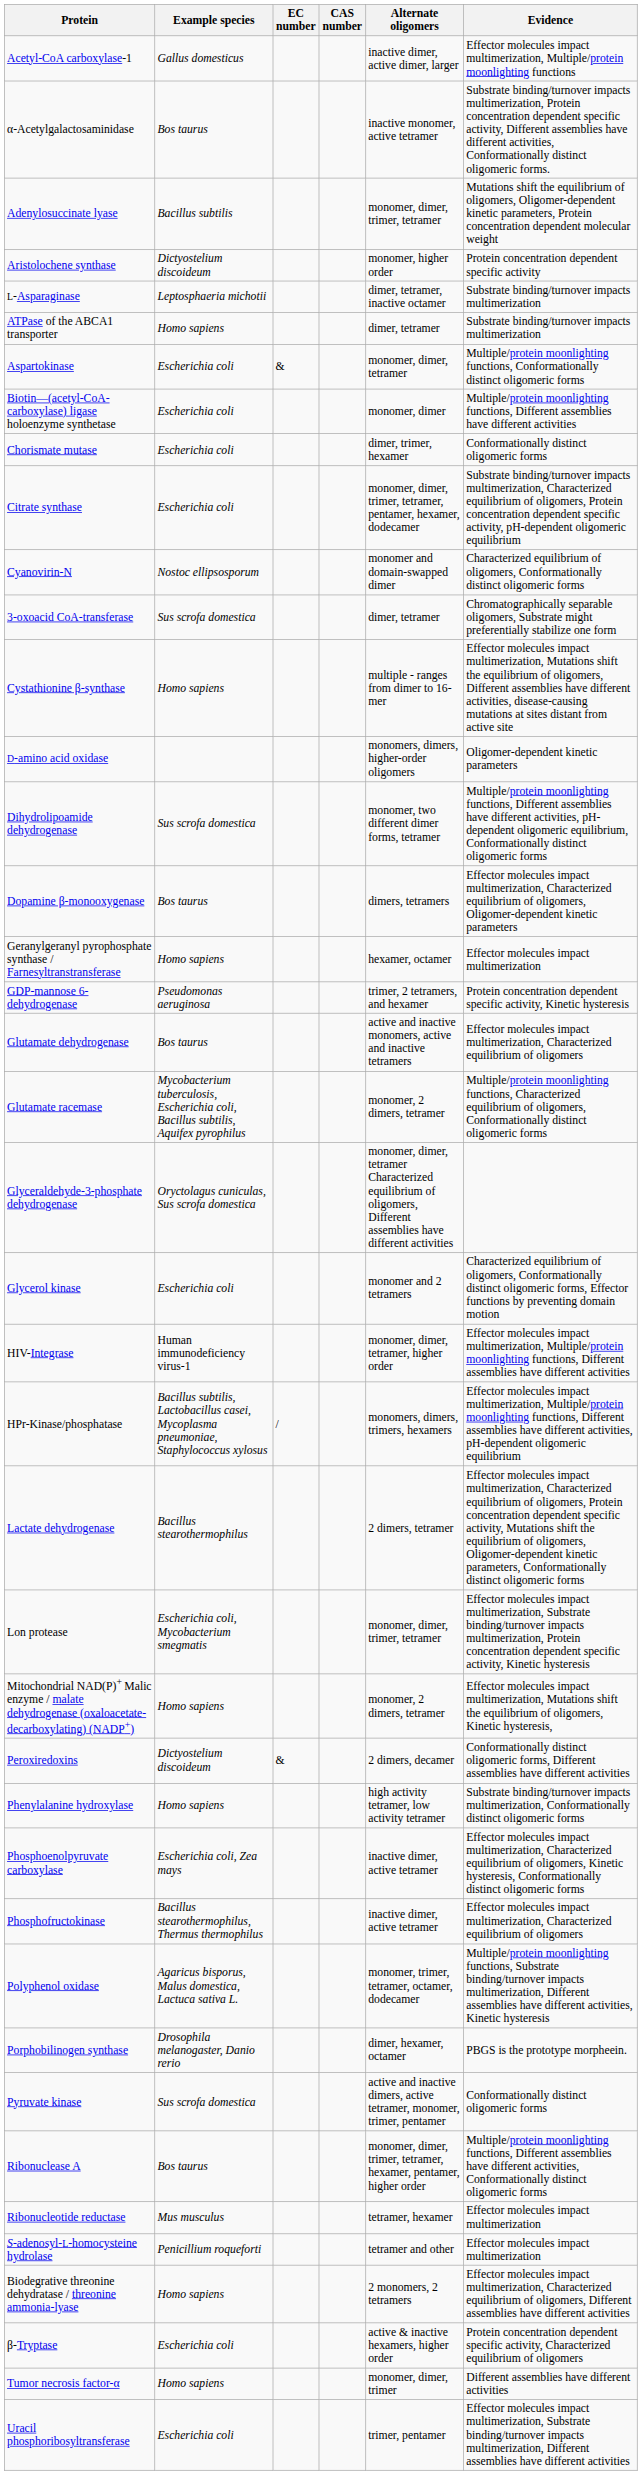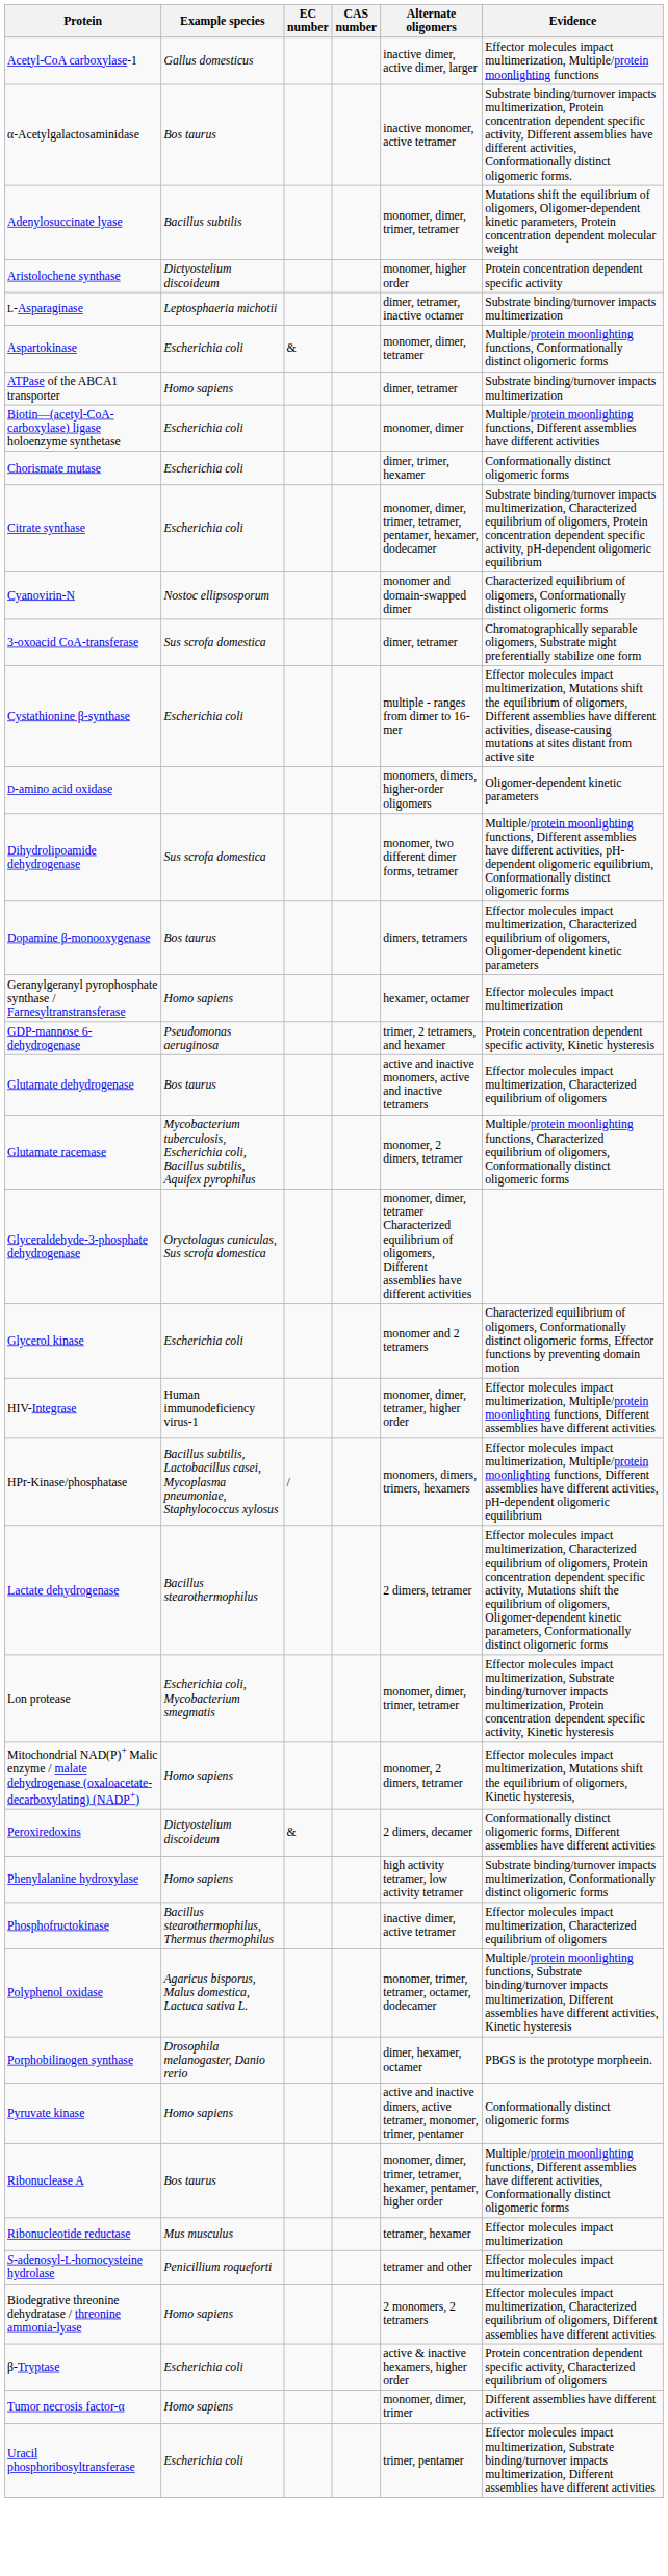rows swapped: Aspartokinase <-> ATPase of the ABCA1 transporter
Cystathionine β-synthase | Example species: Homo sapiens -> Escherichia coli
- row: Phosphoenolpyruvate carboxylase | Escherichia coli, Zea mays | inactive dimer, active tetramer | Effector molecules impact multimerization, Characterized equilibrium of oligomers, Kinetic hysteresis, Conformationally distinct oligomeric forms
Pyruvate kinase | Example species: Sus scrofa domestica -> Homo sapiens
